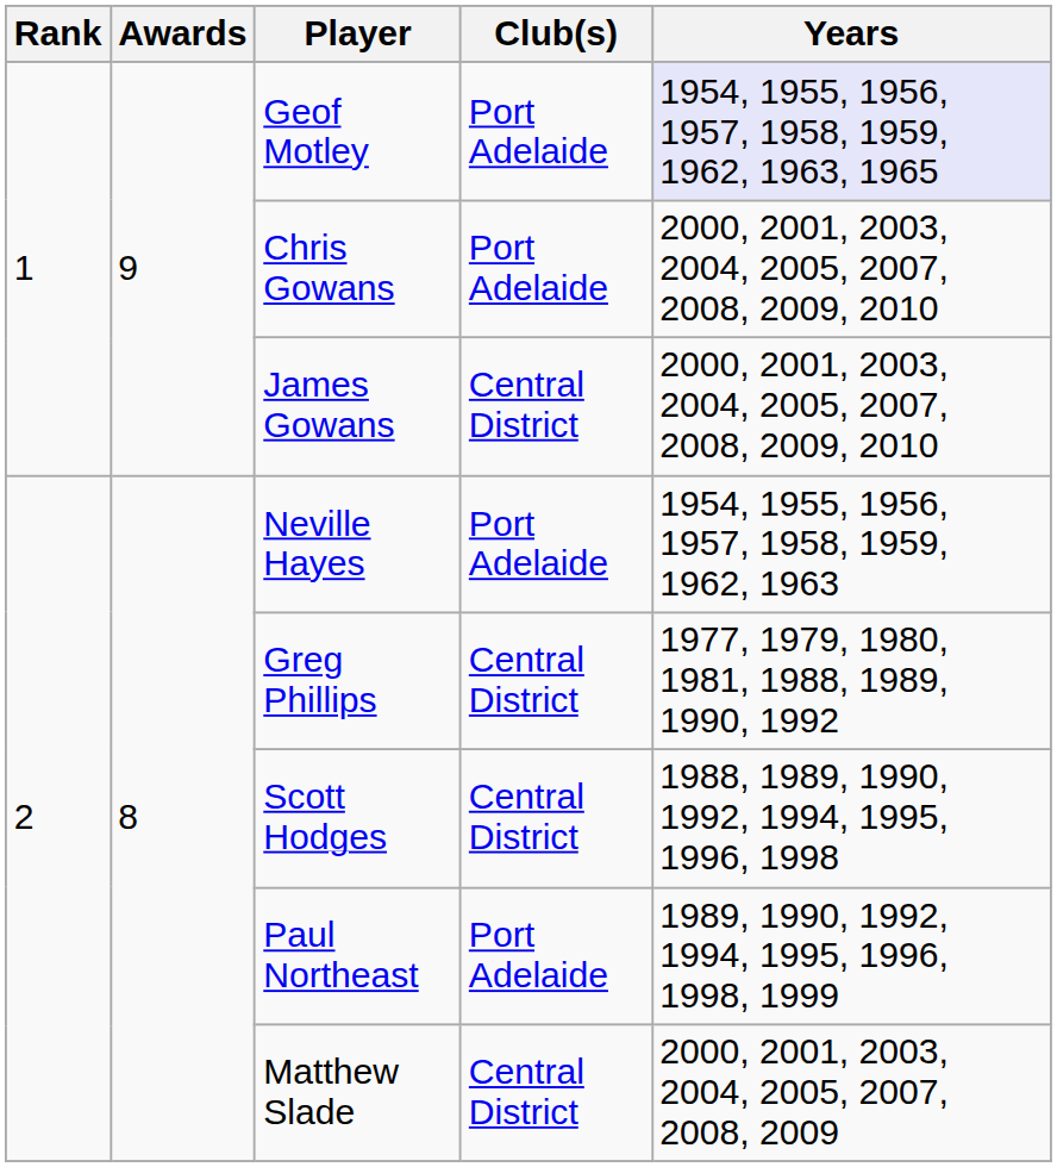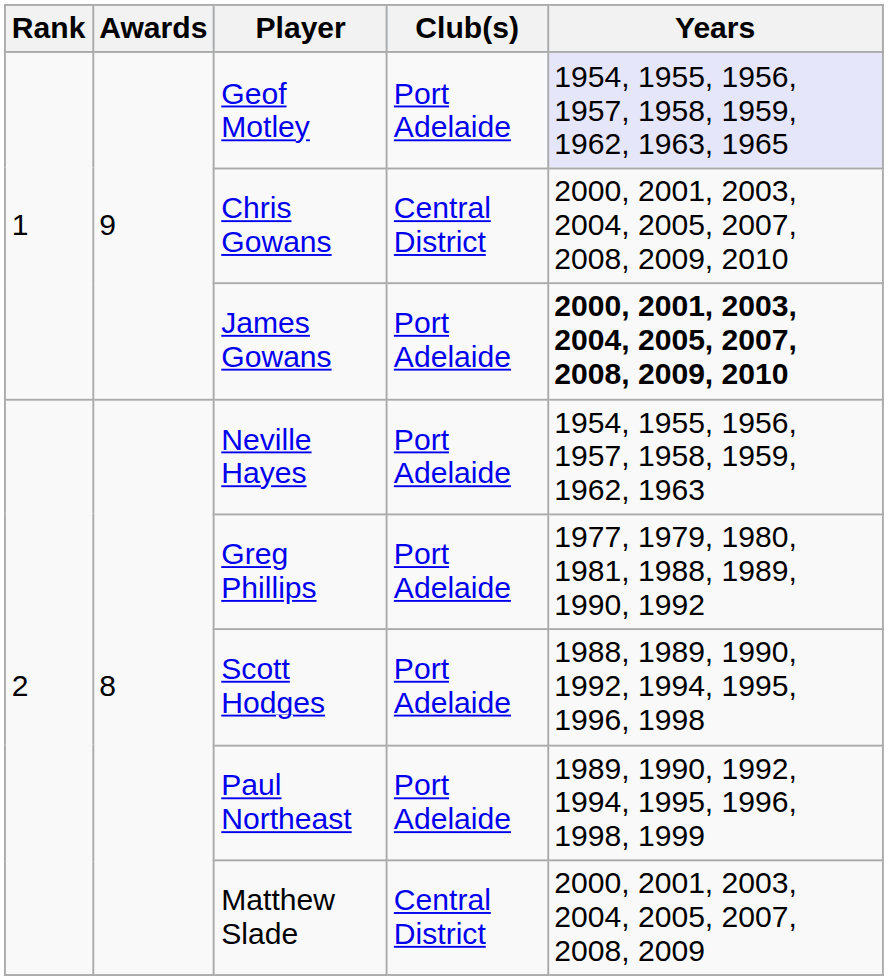Chris Gowans | Club(s): Port Adelaide -> Central District
James Gowans | Club(s): Central District -> Port Adelaide
James Gowans | Years: normal -> bold
Greg Phillips | Club(s): Central District -> Port Adelaide
Scott Hodges | Club(s): Central District -> Port Adelaide
